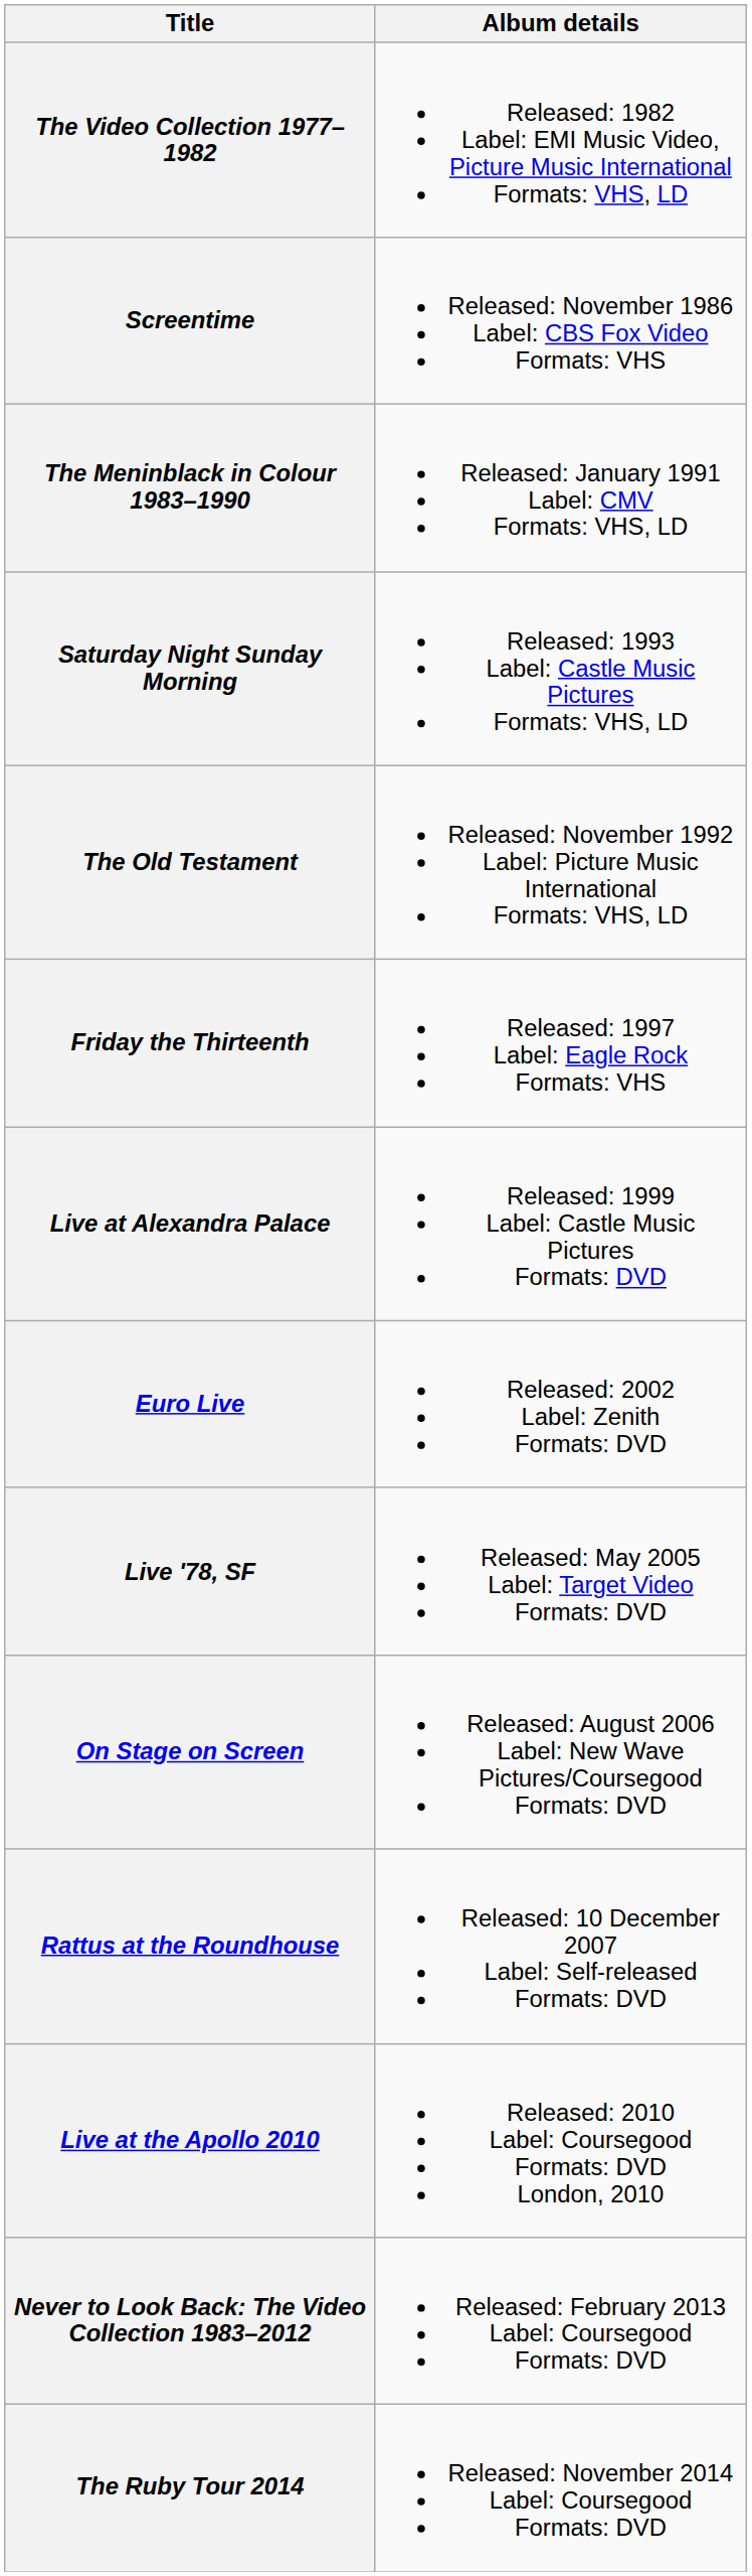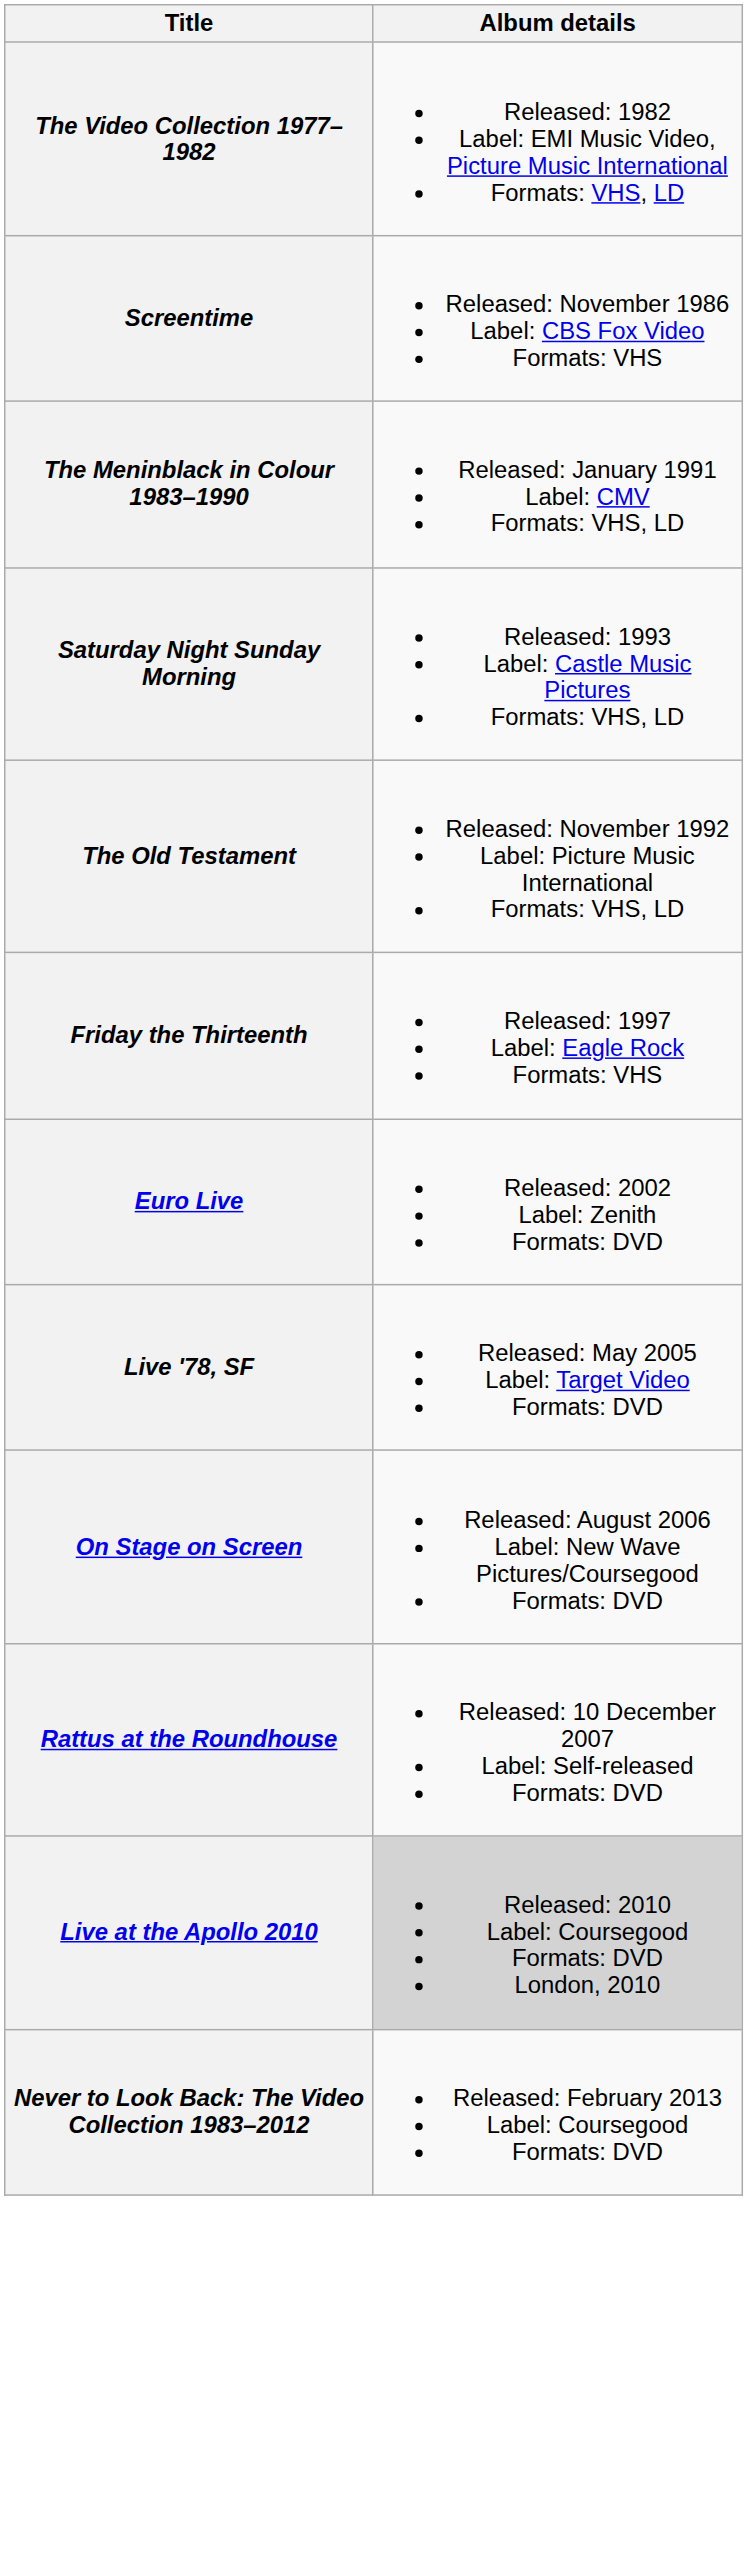- row: Live at Alexandra Palace | Released: 1999 Label: Castle Music Pictures Formats: DVD
Live at the Apollo 2010 | Album details: no background -> lightgrey background
- row: The Ruby Tour 2014 | Released: November 2014 Label: Coursegood Formats: DVD
